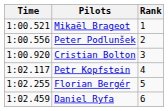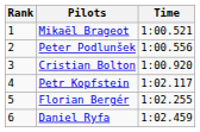columns swapped: Rank <-> Time
